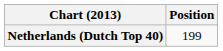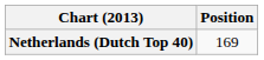Netherlands (Dutch Top 40) | Position: 199 -> 169
